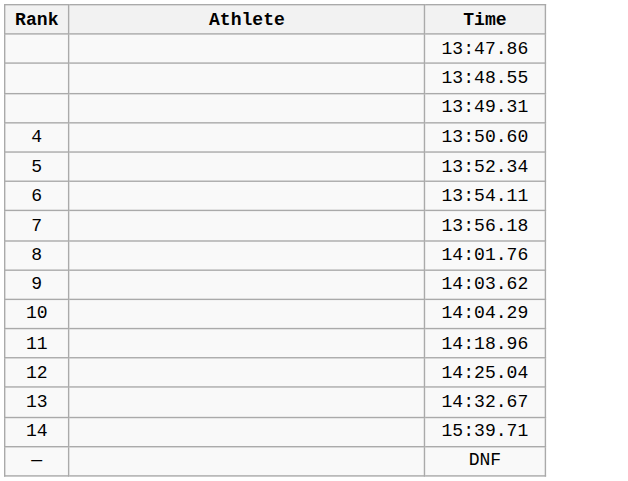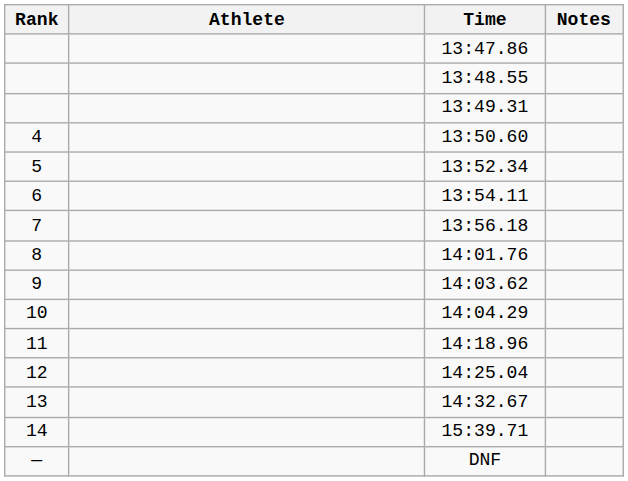+ column: Notes
